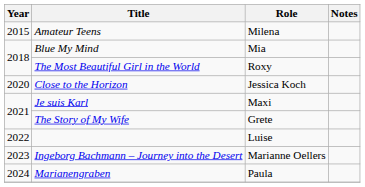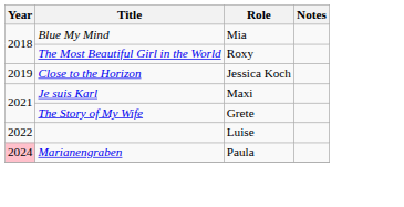- row: 2015 | Amateur Teens | Milena
Close to the Horizon | Year: 2020 -> 2019
- row: 2023 | Ingeborg Bachmann – Journey into the Desert | Marianne Oellers
Marianengraben | Year: no background -> pink background
